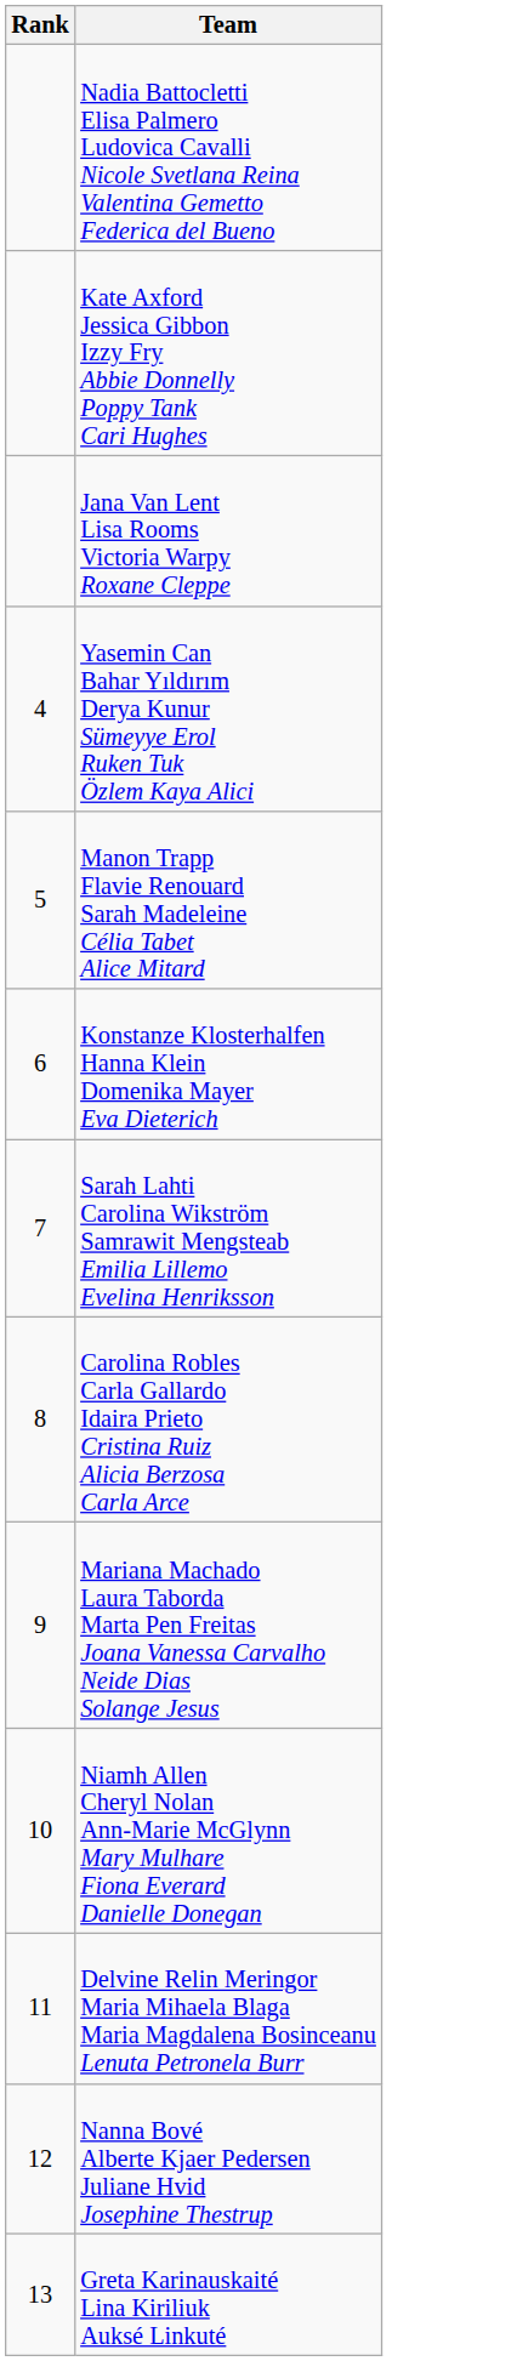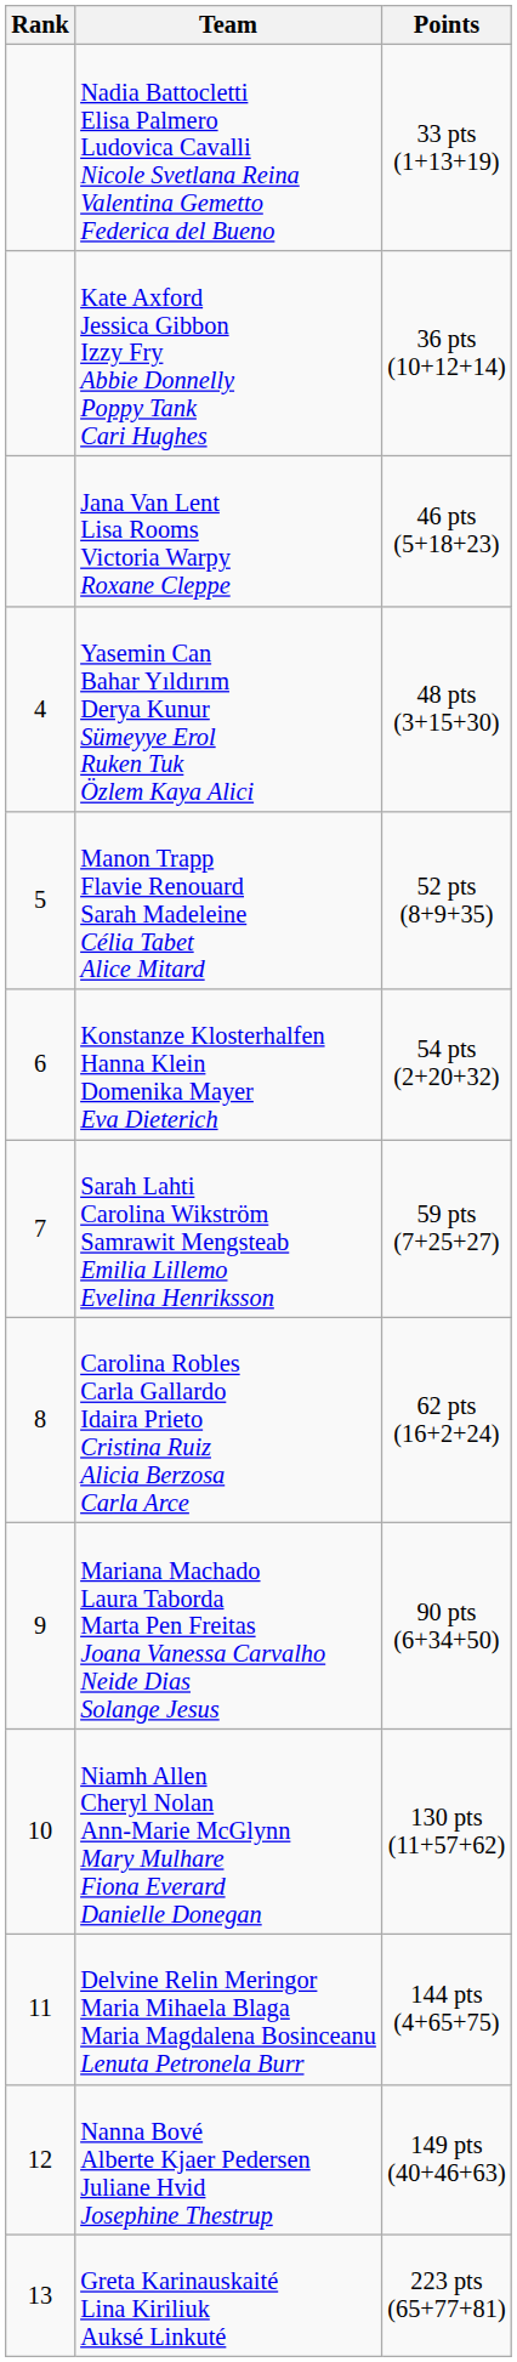+ column: Points | 33 pts (1+13+19) | 36 pts (10+12+14) | 46 pts (5+18+23) | 48 pts (3+15+30) | 52 pts (8+9+35) | 54 pts (2+20+32) | 59 pts (7+25+27) | 62 pts (16+2+24) | 90 pts (6+34+50) | 130 pts (11+57+62) | 144 pts (4+65+75) | 149 pts (40+46+63) | 223 pts (65+77+81)
